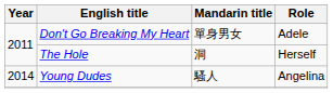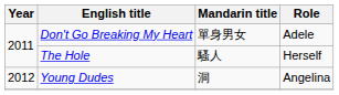The Hole | Mandarin title: 洞 -> 騷人
Young Dudes | Year: 2014 -> 2012
Young Dudes | Mandarin title: 騷人 -> 洞
